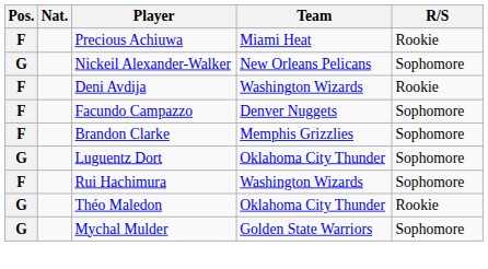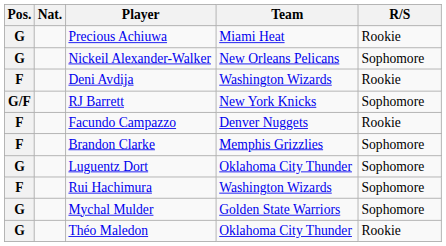Precious Achiuwa | Pos.: F -> G
+ row: G/F | RJ Barrett | New York Knicks | Sophomore
Facundo Campazzo | R/S: Sophomore -> Rookie
rows swapped: Théo Maledon <-> Mychal Mulder
